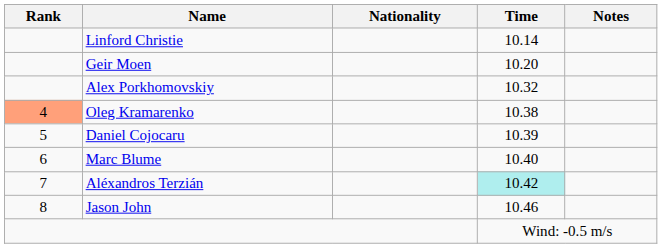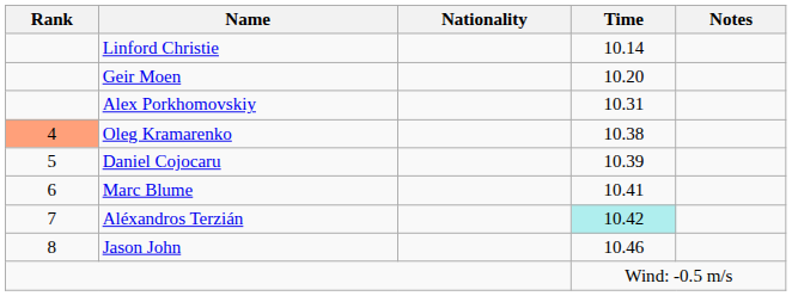Alex Porkhomovskiy | Time: 10.32 -> 10.31
Marc Blume | Time: 10.40 -> 10.41
